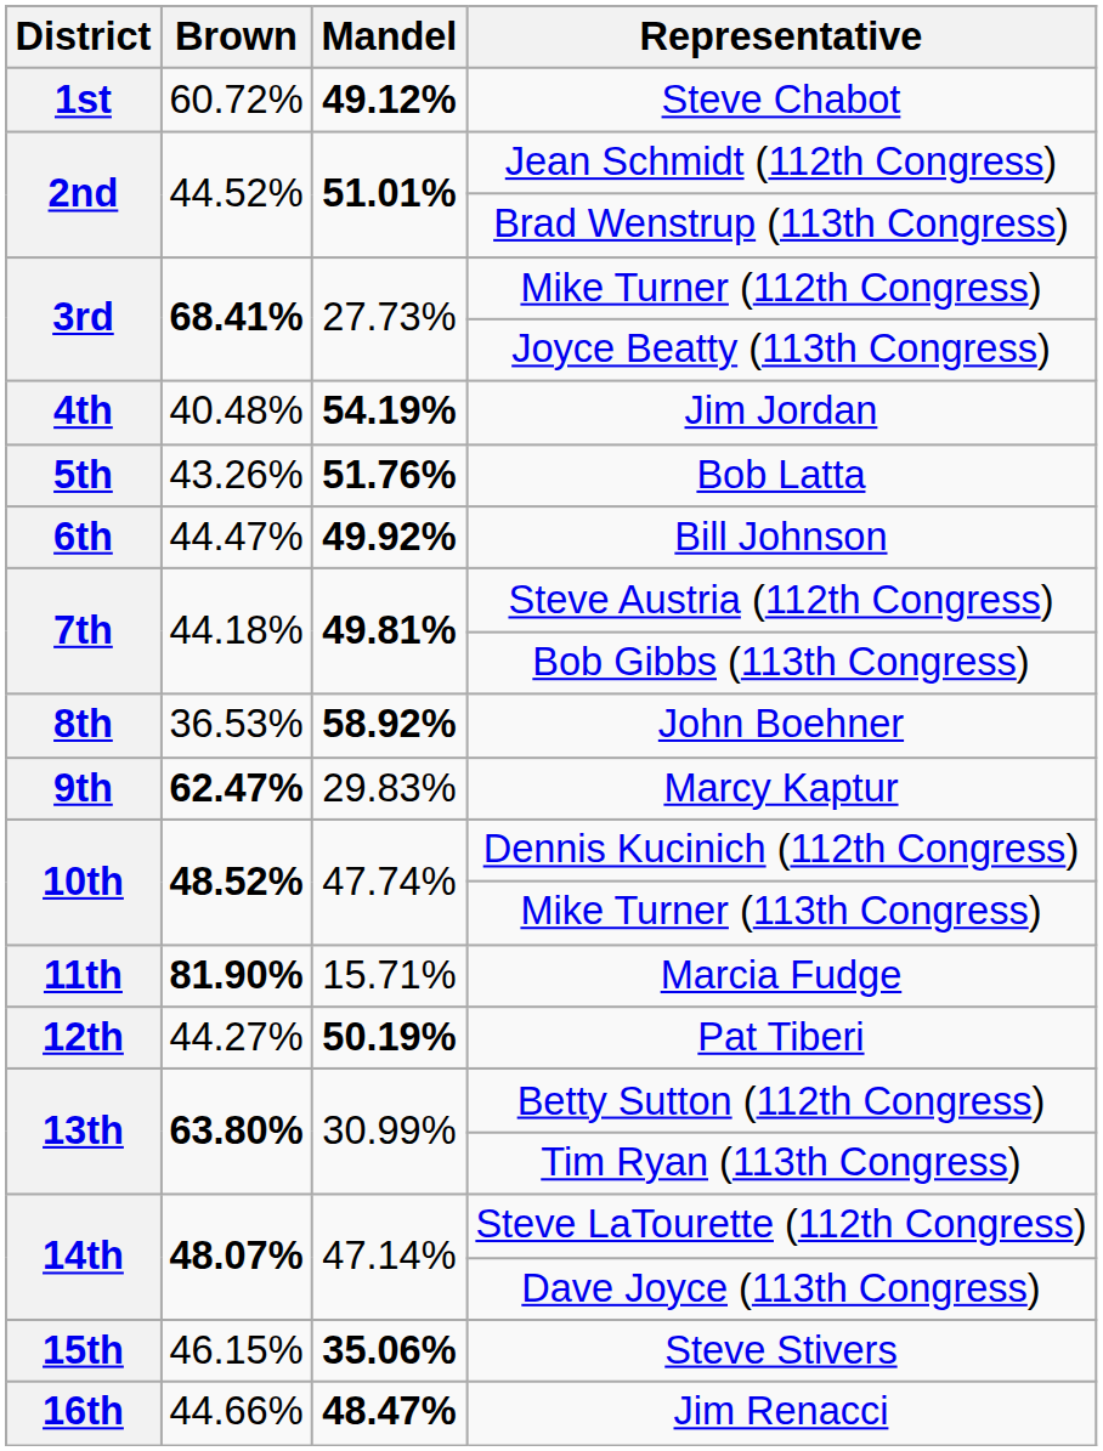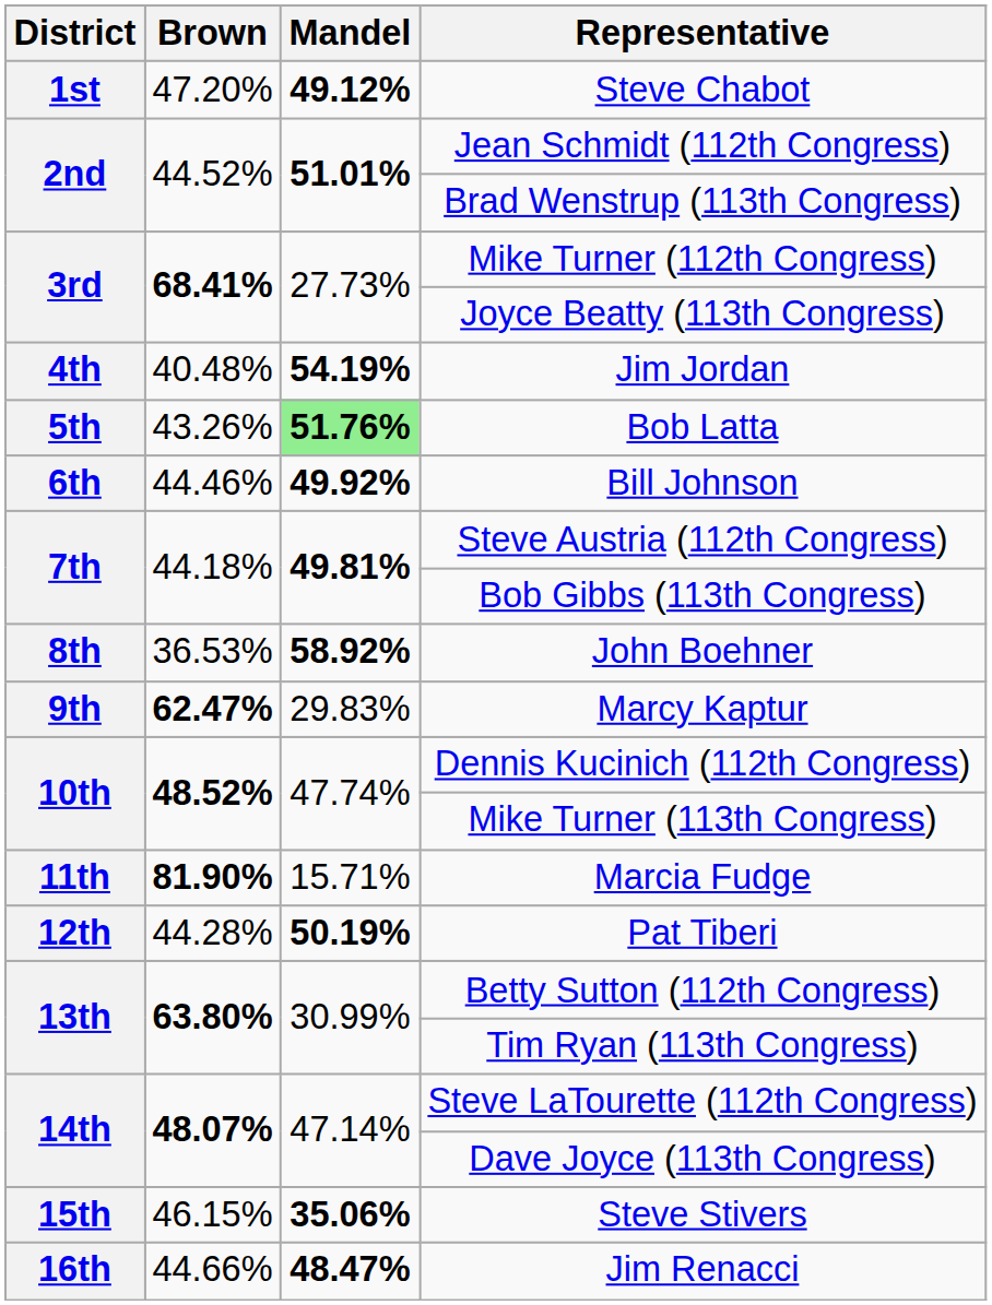Steve Chabot | Brown: 60.72% -> 47.20%
Bob Latta | Mandel: no background -> lightgreen background
Bill Johnson | Brown: 44.47% -> 44.46%
Pat Tiberi | Brown: 44.27% -> 44.28%
